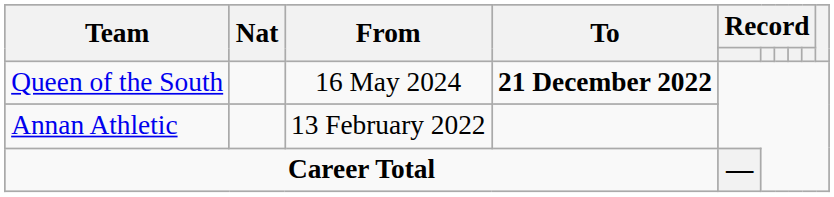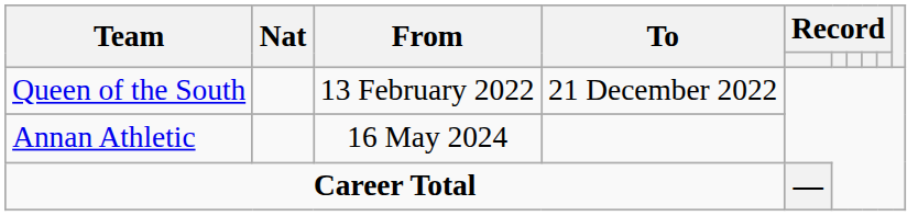Queen of the South | From: 16 May 2024 -> 13 February 2022
Queen of the South | To: bold -> normal
Annan Athletic | From: 13 February 2022 -> 16 May 2024
